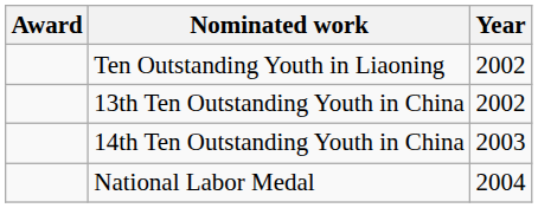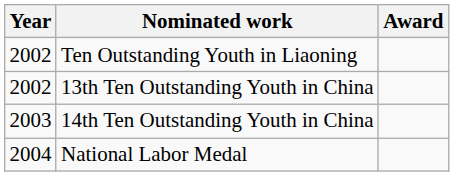columns swapped: Year <-> Award
